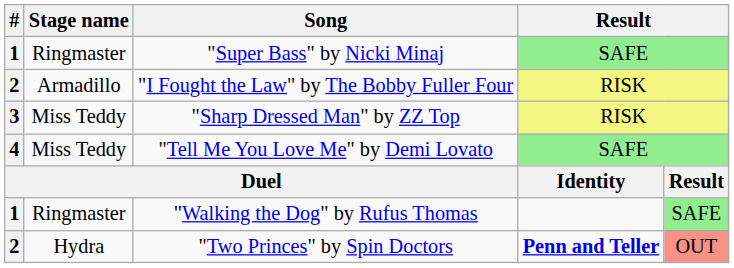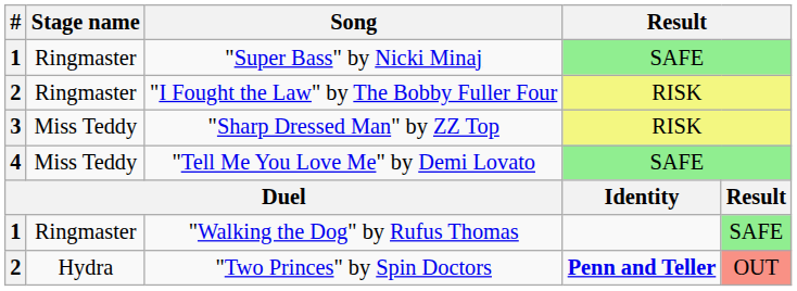"I Fought the Law" by The Bobby Fuller Four | Stage name: Armadillo -> Ringmaster
